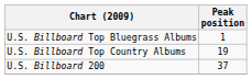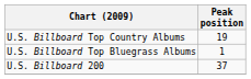rows swapped: U.S. Billboard Top Bluegrass Albums <-> U.S. Billboard Top Country Albums
